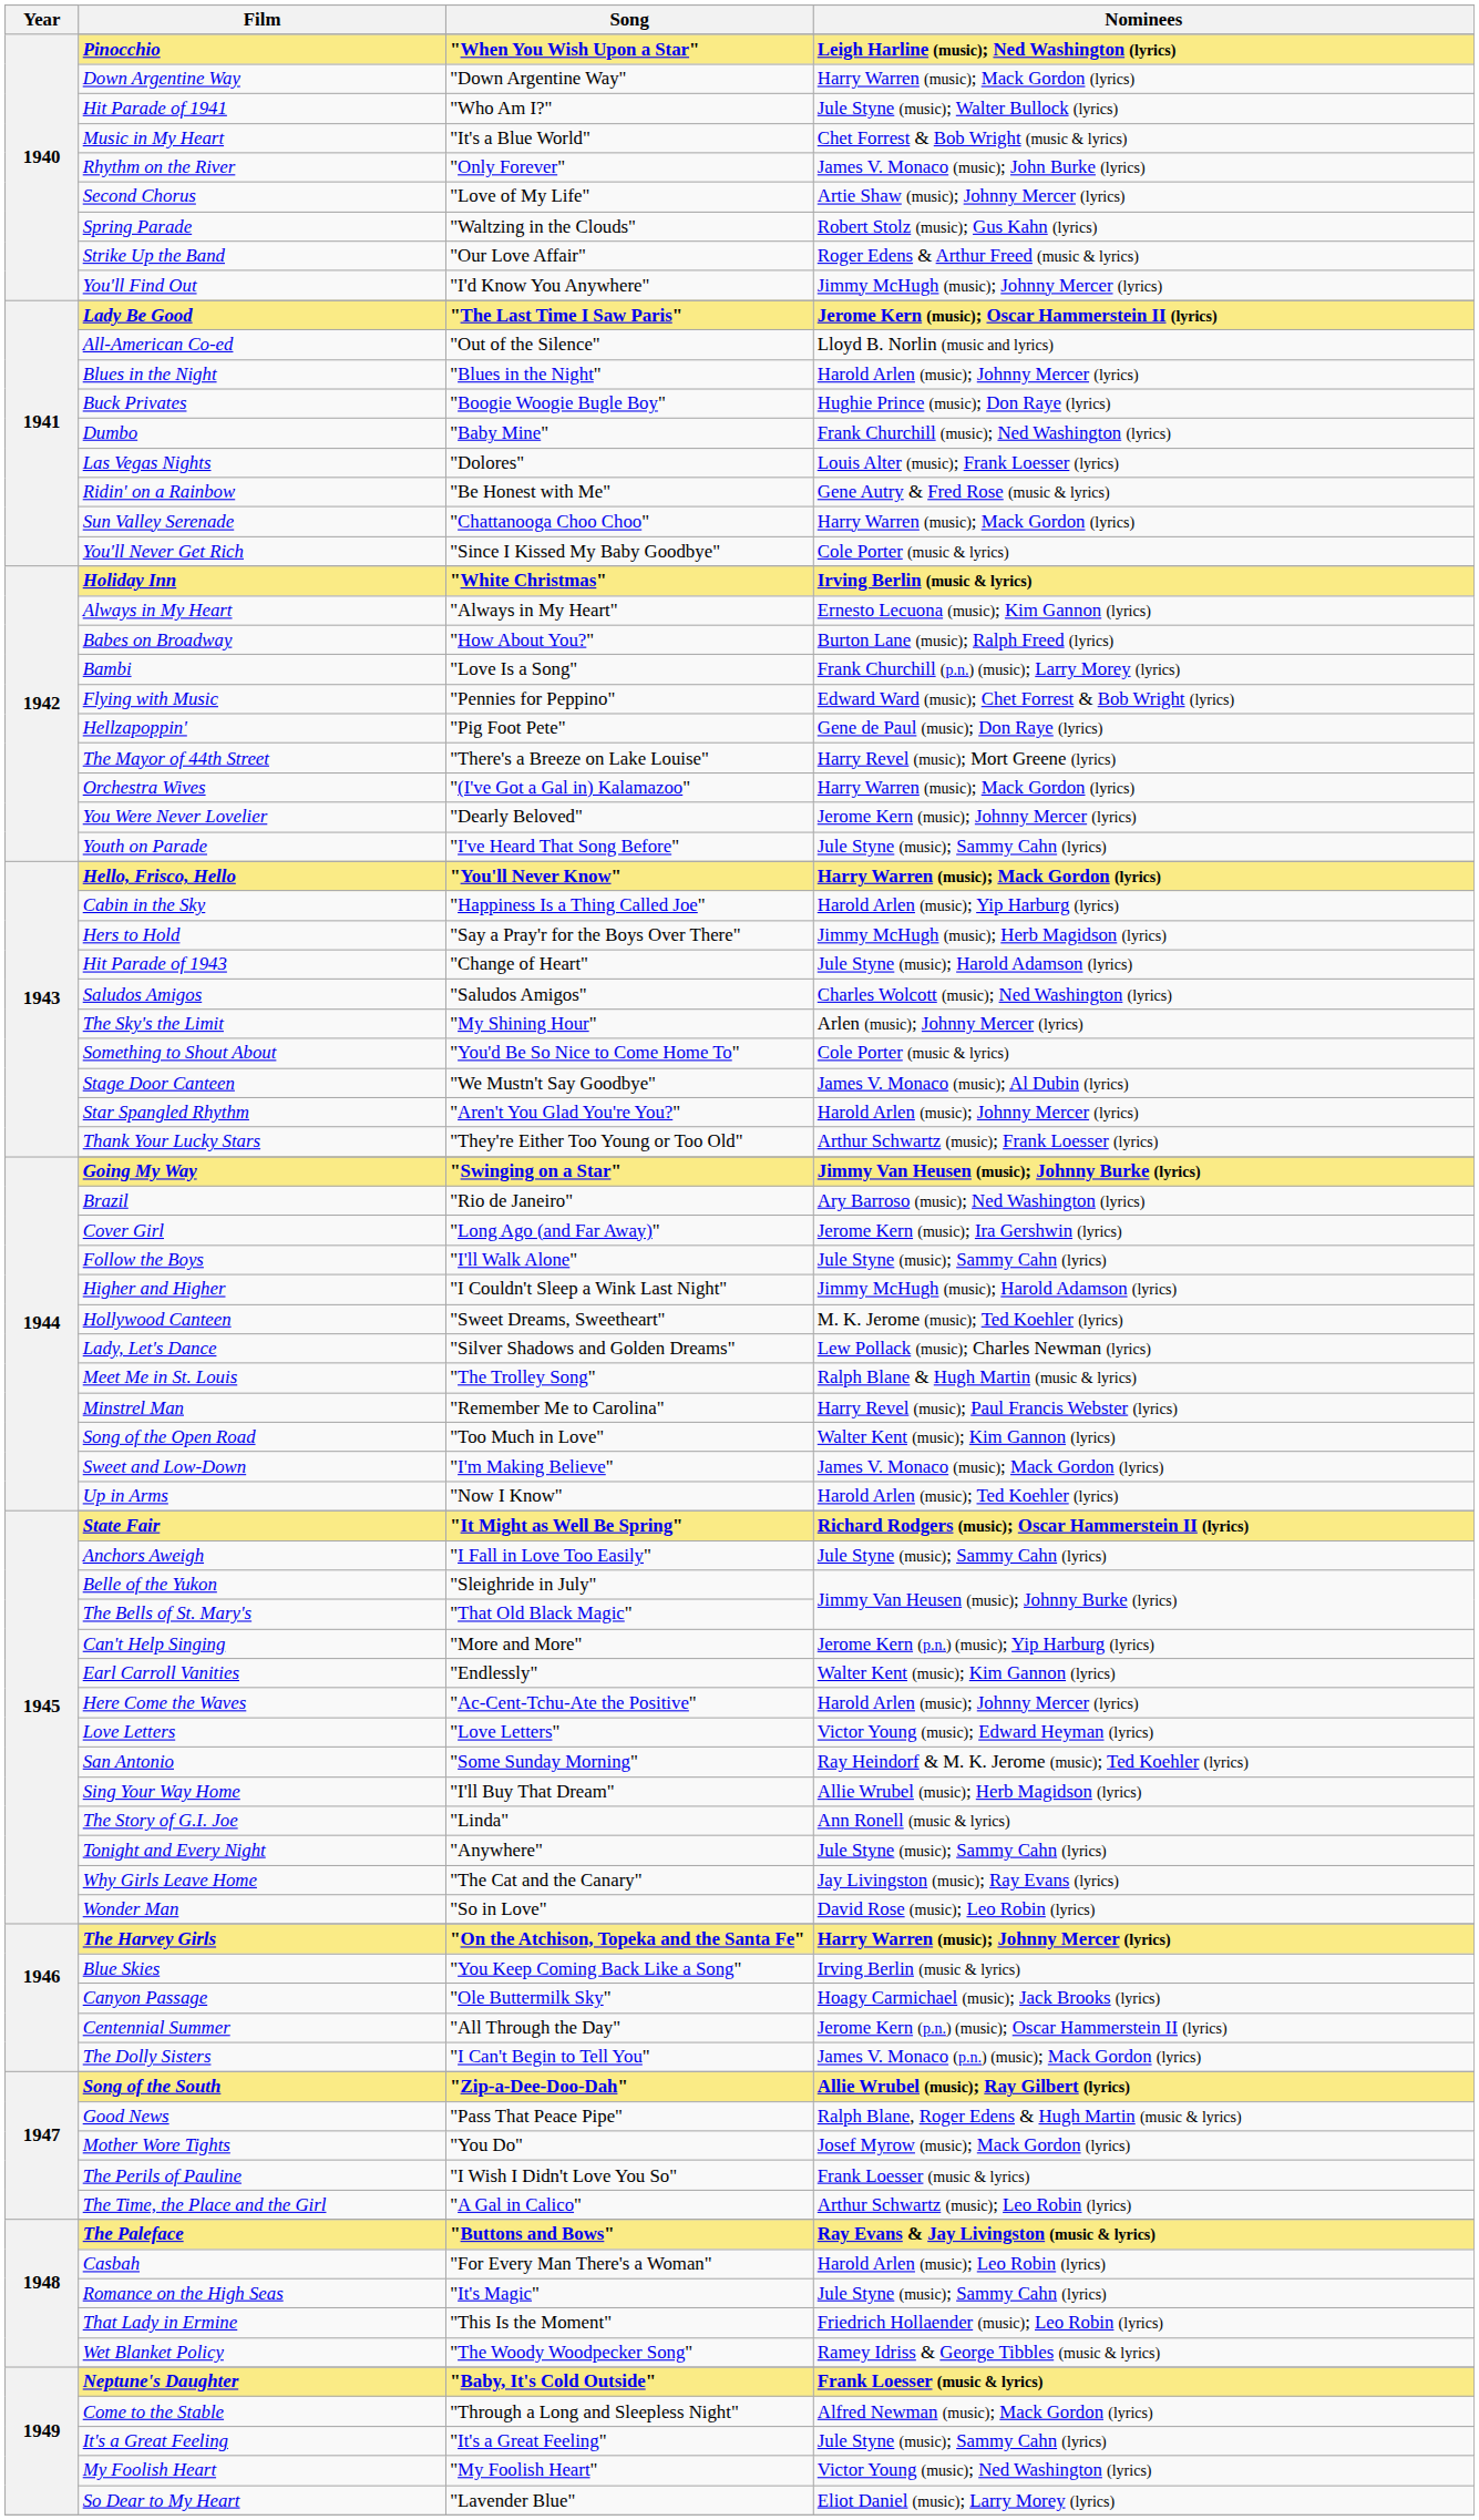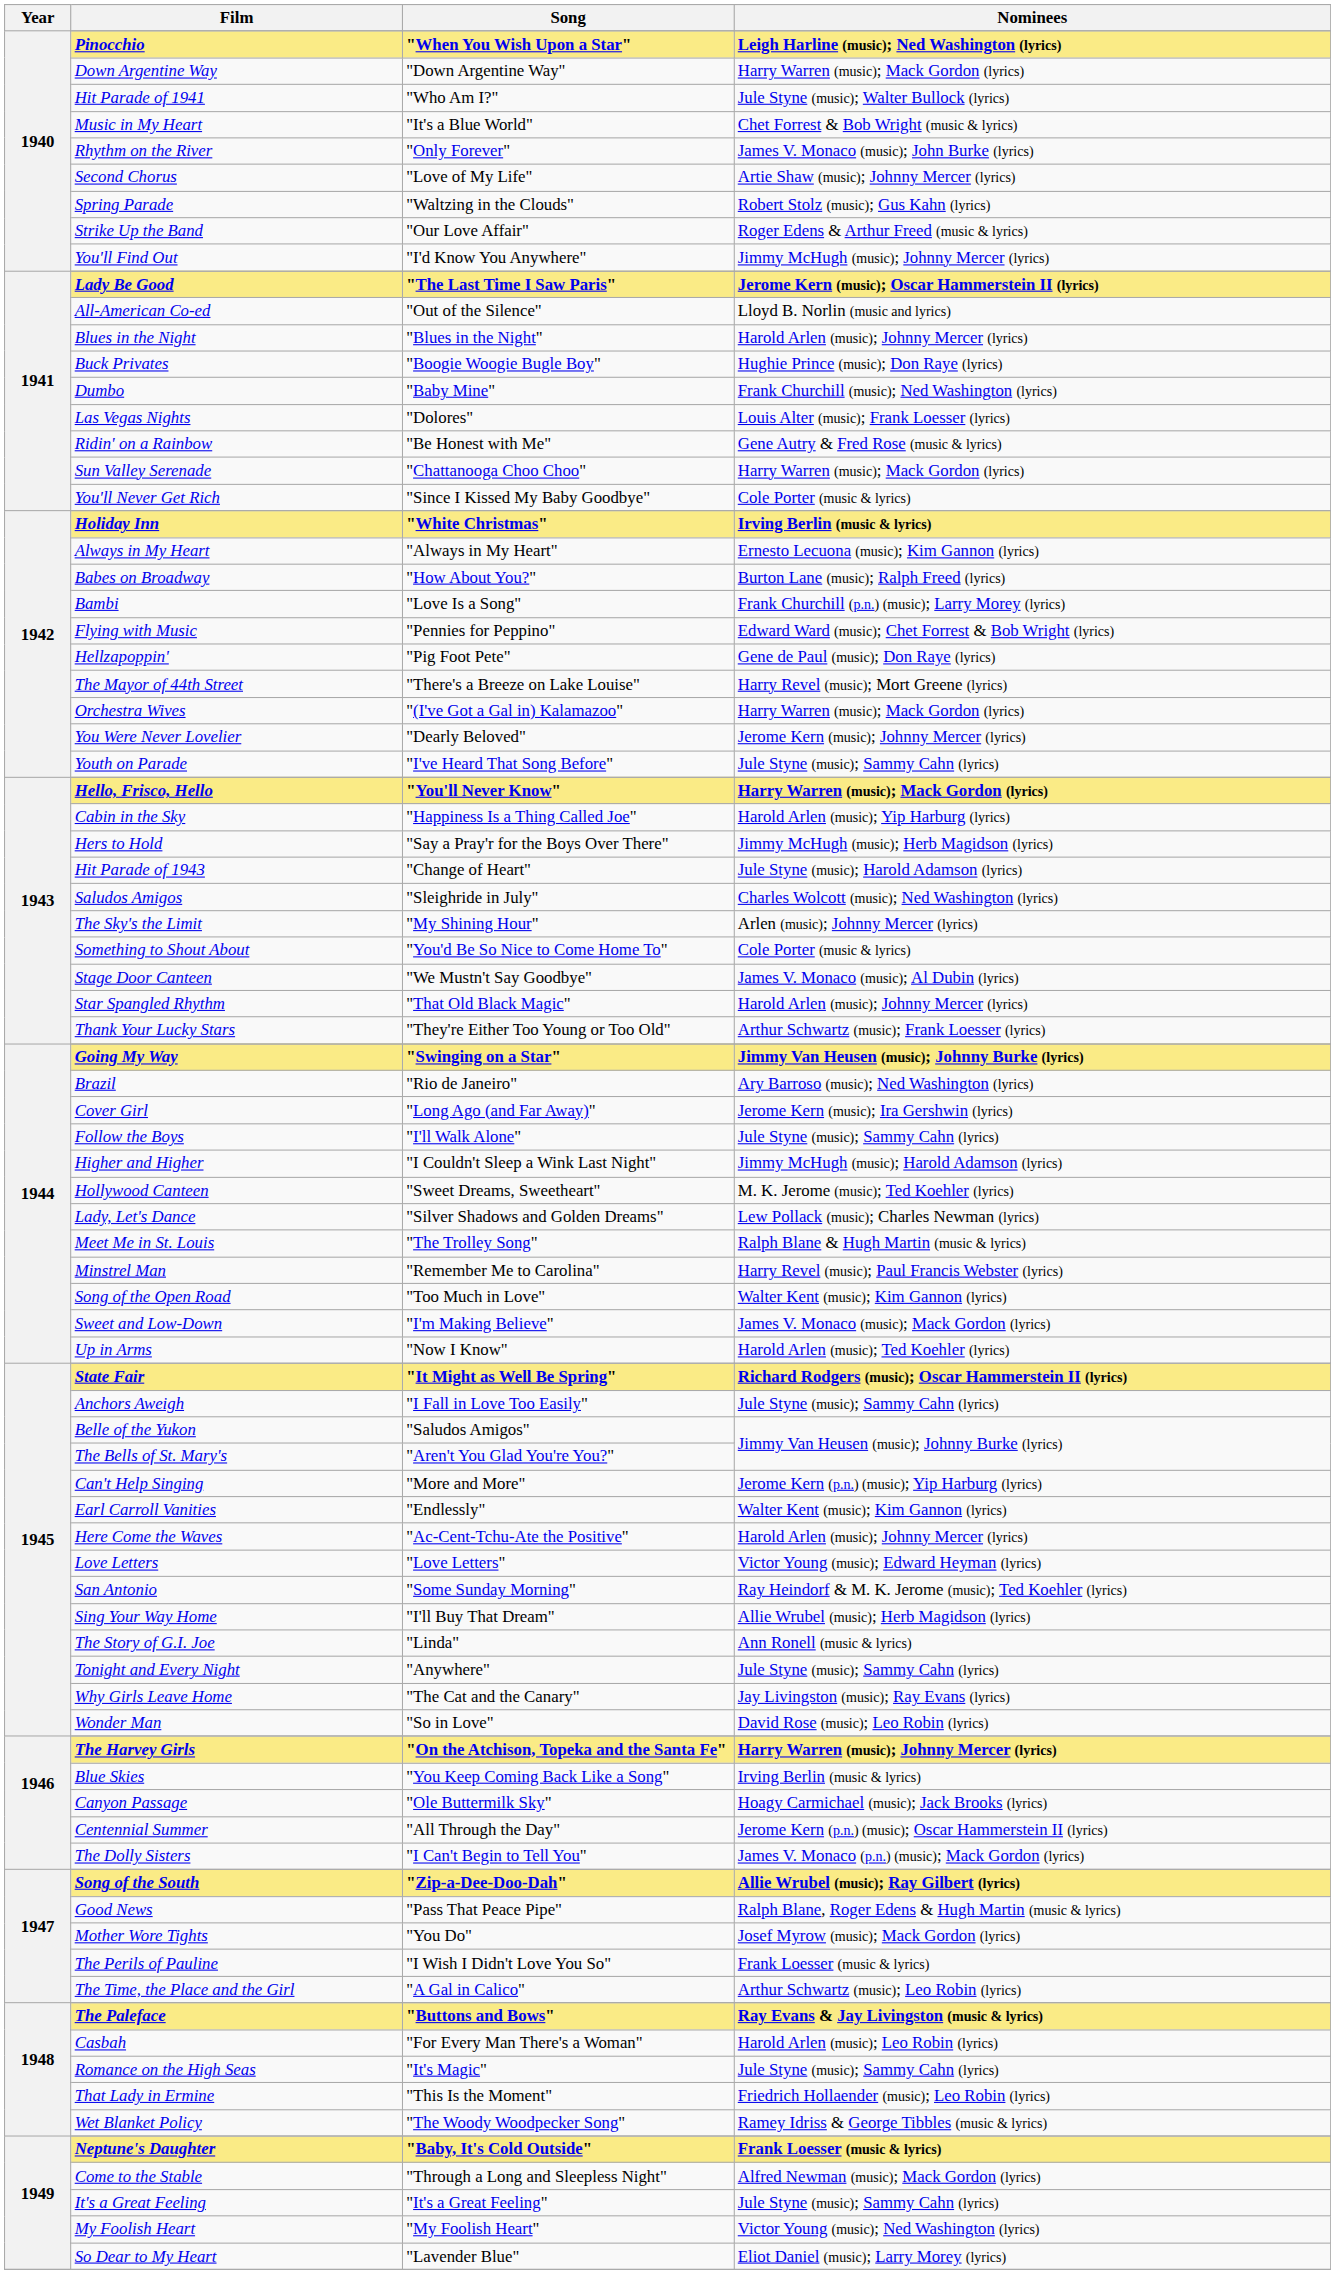Saludos Amigos | Song: "Saludos Amigos" -> "Sleighride in July"
Star Spangled Rhythm | Song: "Aren't You Glad You're You?" -> "That Old Black Magic"
Belle of the Yukon | Song: "Sleighride in July" -> "Saludos Amigos"
The Bells of St. Mary's | Song: "That Old Black Magic" -> "Aren't You Glad You're You?"
